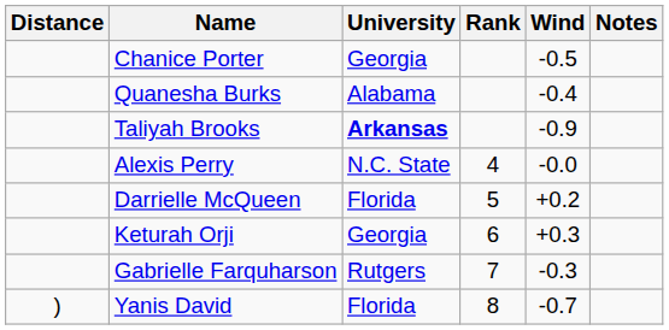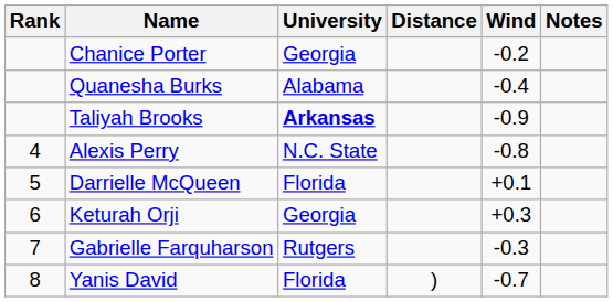columns swapped: Rank <-> Distance
Chanice Porter | Wind: -0.5 -> -0.2
Alexis Perry | Wind: -0.0 -> -0.8
Darrielle McQueen | Wind: +0.2 -> +0.1
